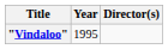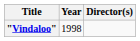"Vindaloo" | Year: 1995 -> 1998
